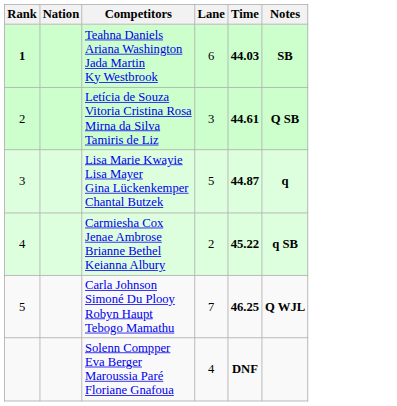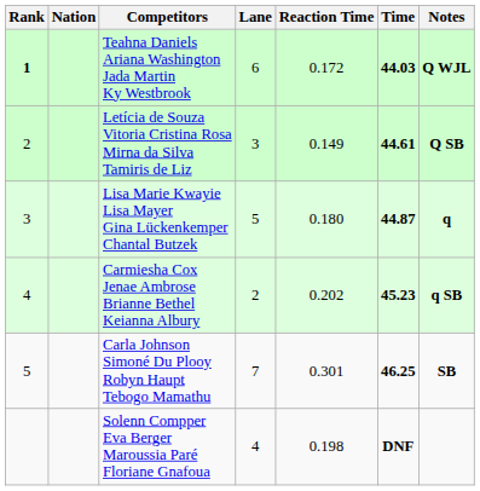+ column: Reaction Time | 0.172 | 0.149 | 0.180 | 0.202 | 0.301 | 0.198
Teahna Daniels Ariana Washington Jada Martin Ky Westbrook | Notes: SB -> Q WJL
Carmiesha Cox Jenae Ambrose Brianne Bethel Keianna Albury | Time: 45.22 -> 45.23
Carla Johnson Simoné Du Plooy Robyn Haupt Tebogo Mamathu | Notes: Q WJL -> SB
